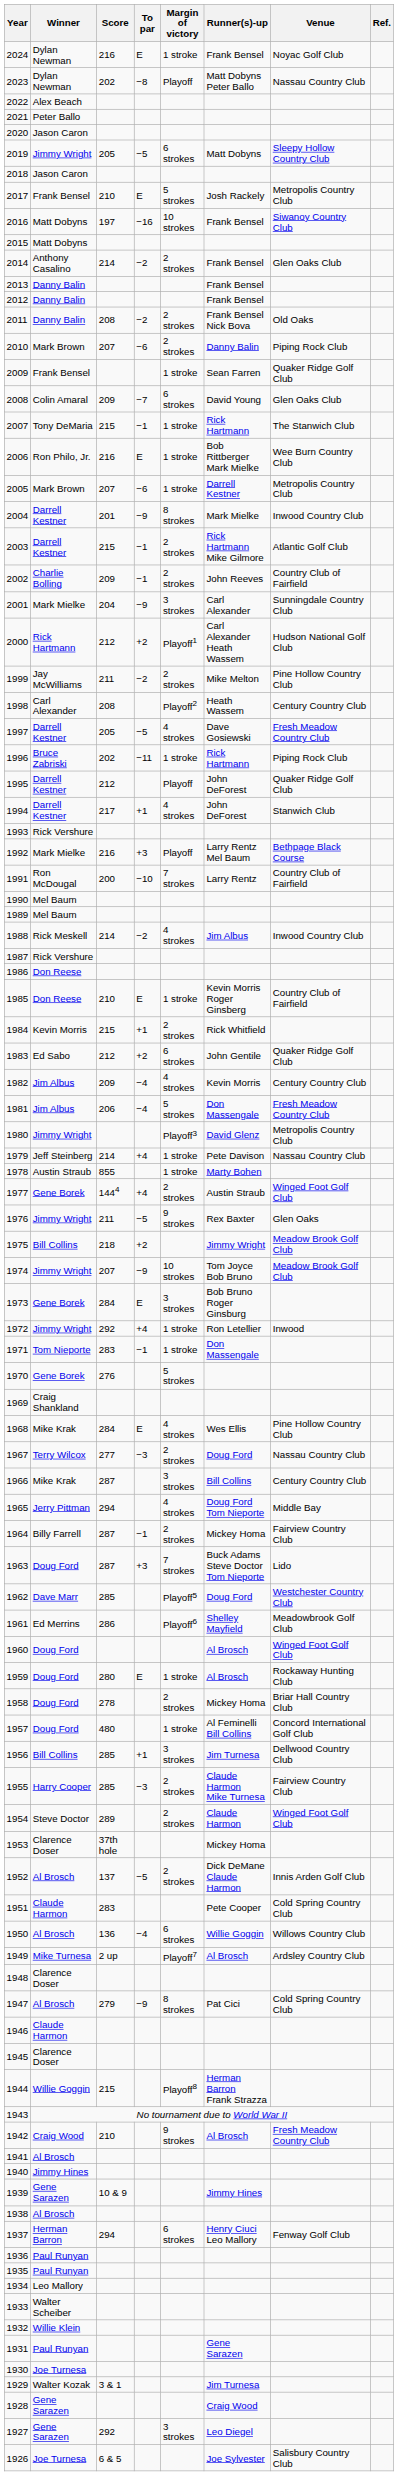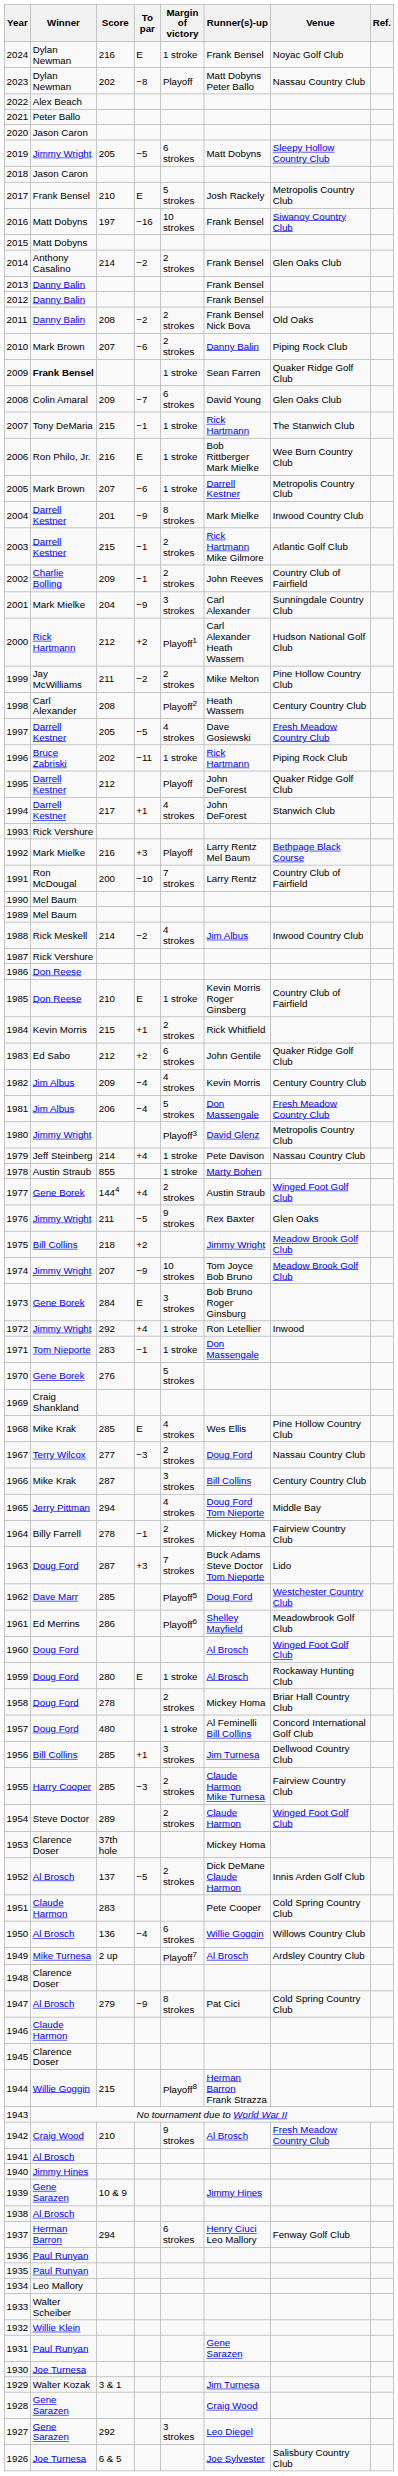2009 | Winner: normal -> bold
1968 | Score: 284 -> 285
1964 | Score: 287 -> 278
